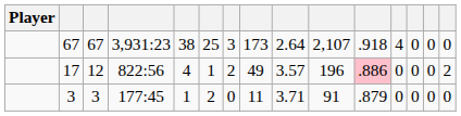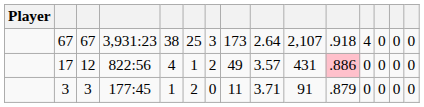17 | column 10: 196 -> 431
17 | column 15: 2 -> 0
